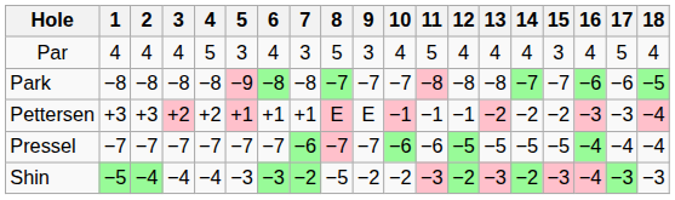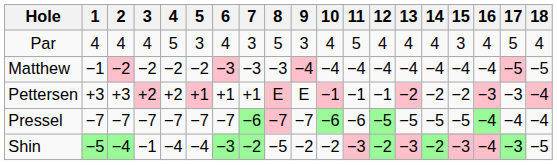- row: Park | −8 | −8 | −8 | −8 | −9 | −8 | −8 | −7 | −7 | −7 | −8 | −8 | −8 | −7 | −7 | −6 | −6 | −5
+ row: Matthew | −1 | −2 | −2 | −2 | −2 | −3 | −3 | −3 | −4 | −4 | −4 | −4 | −4 | −4 | −4 | −4 | −5 | −5
Shin | 3: −4 -> −1
Shin | 5: −3 -> −4
Shin | 18: −3 -> −5
